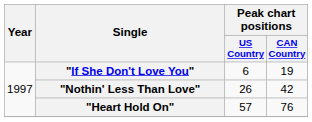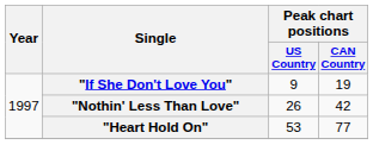"If She Don't Love You" | Peak chart positions / US Country: 6 -> 9
"Heart Hold On" | Peak chart positions / US Country: 57 -> 53
"Heart Hold On" | Peak chart positions / CAN Country: 76 -> 77
